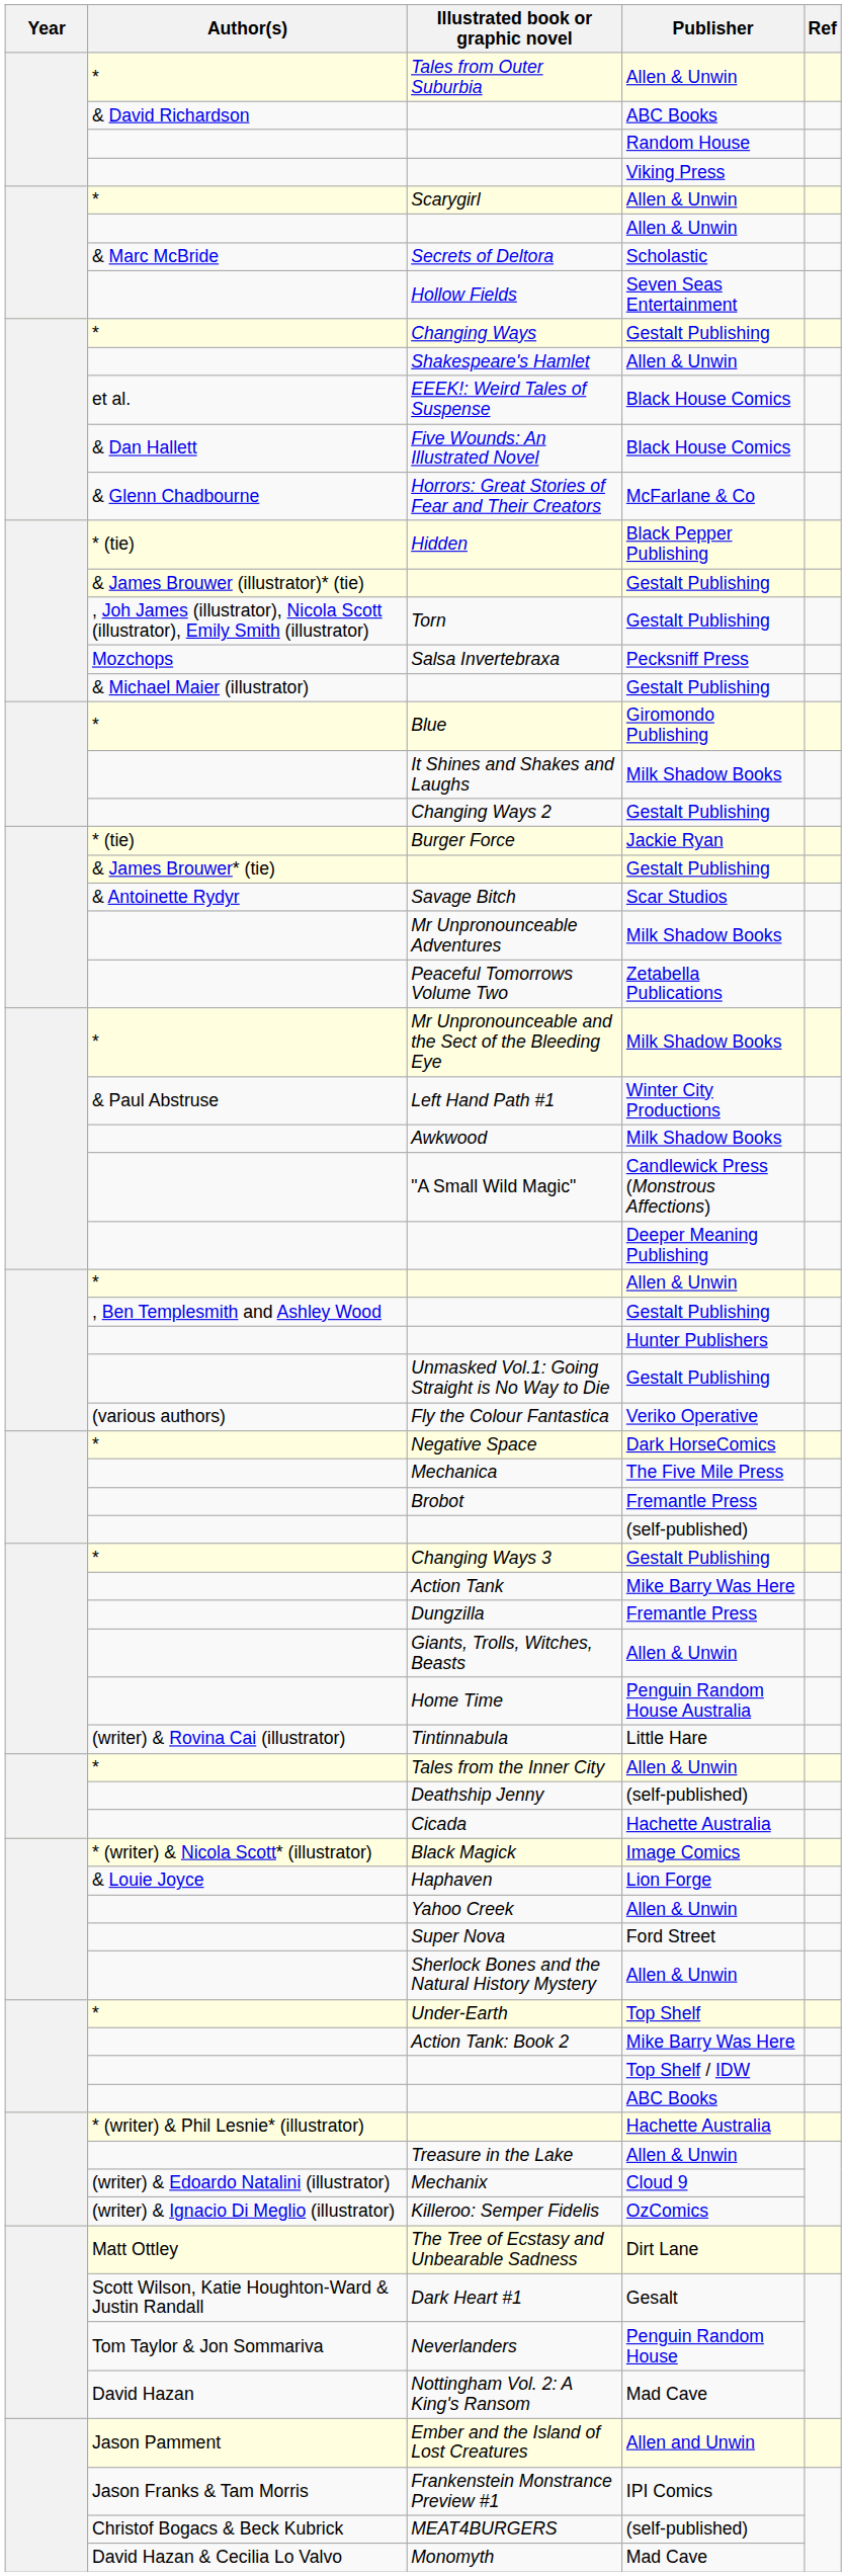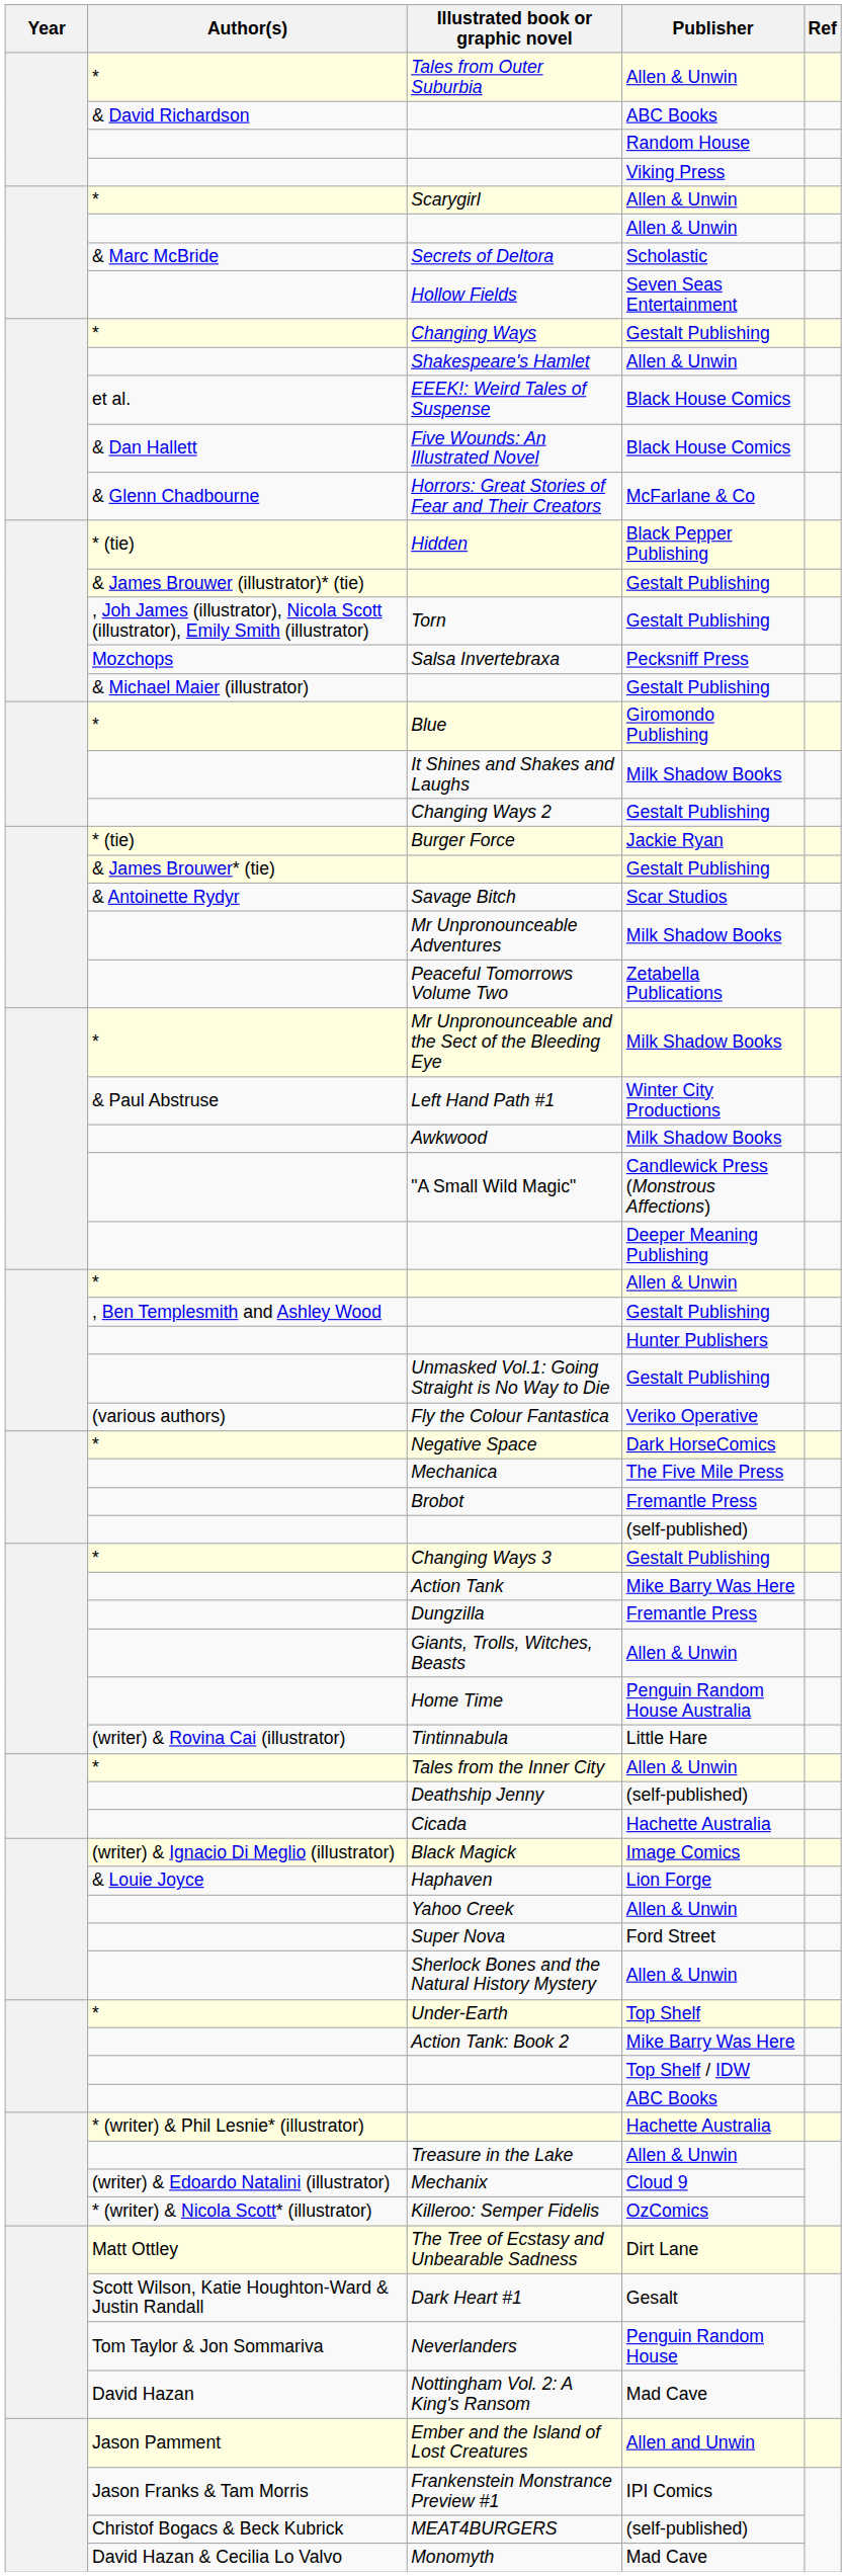Black Magick | Author(s): * (writer) & Nicola Scott* (illustrator) -> (writer) & Ignacio Di Meglio (illustrator)
Killeroo: Semper Fidelis | Author(s): (writer) & Ignacio Di Meglio (illustrator) -> * (writer) & Nicola Scott* (illustrator)
